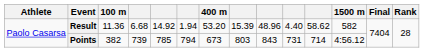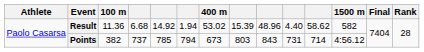Result | 400 m: 53.20 -> 53.02
Points | column 4: 739 -> 737
